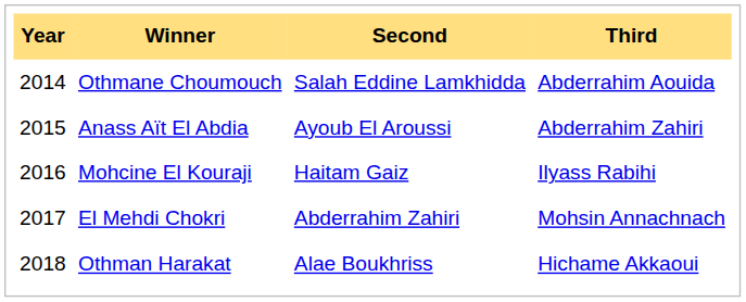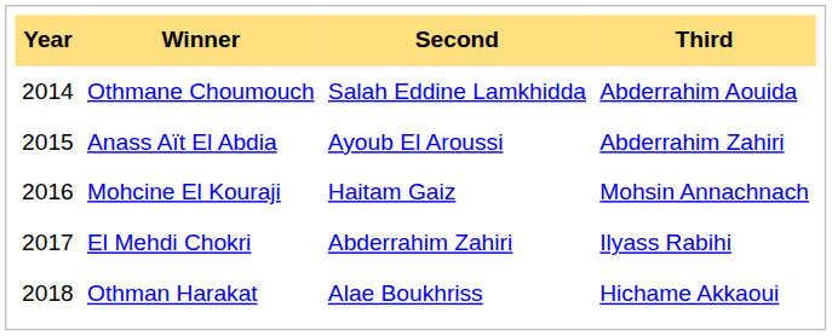Mohcine El Kouraji | Third: Ilyass Rabihi -> Mohsin Annachnach
El Mehdi Chokri | Third: Mohsin Annachnach -> Ilyass Rabihi
